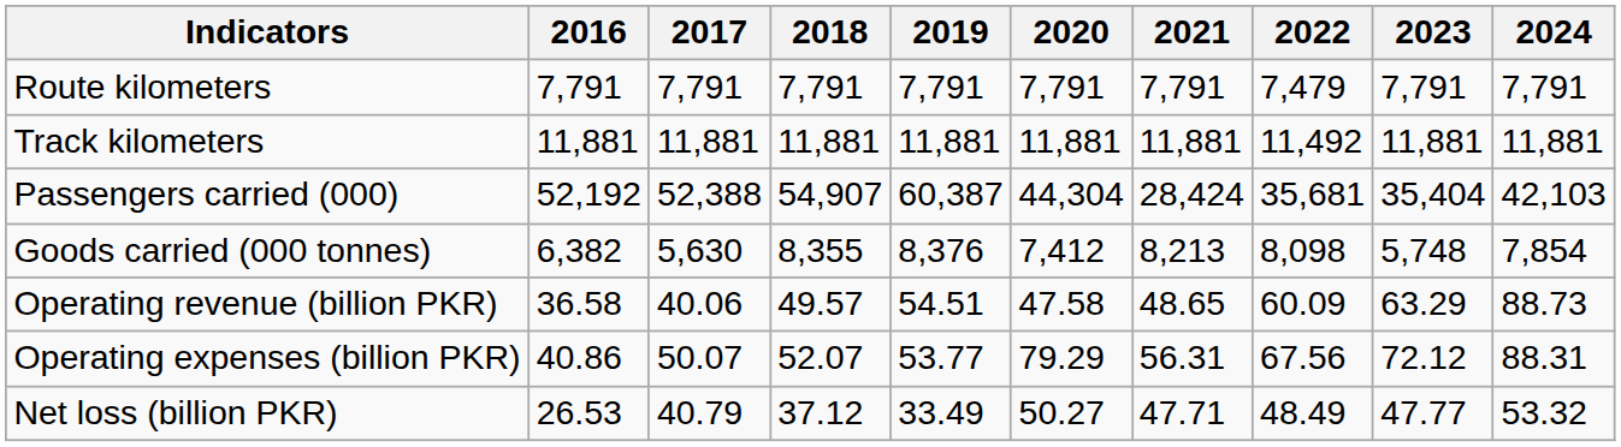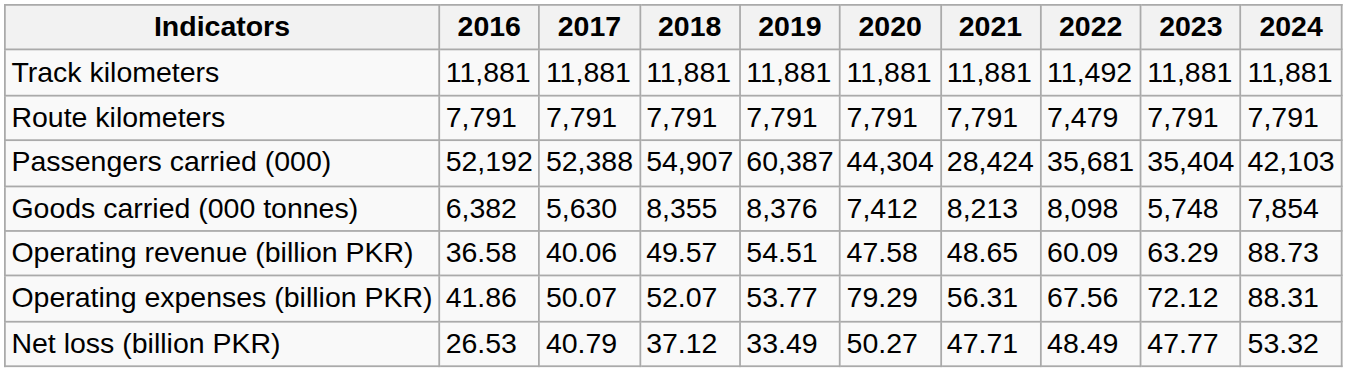rows swapped: Route kilometers <-> Track kilometers
Operating expenses (billion PKR) | 2016: 40.86 -> 41.86
